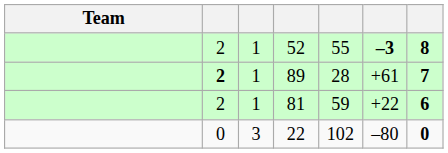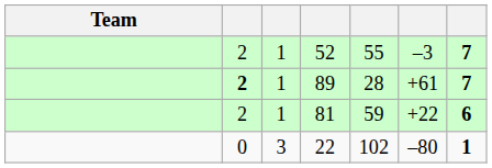52 | column 6: bold -> normal
52 | column 7: 8 -> 7
22 | column 7: 0 -> 1
